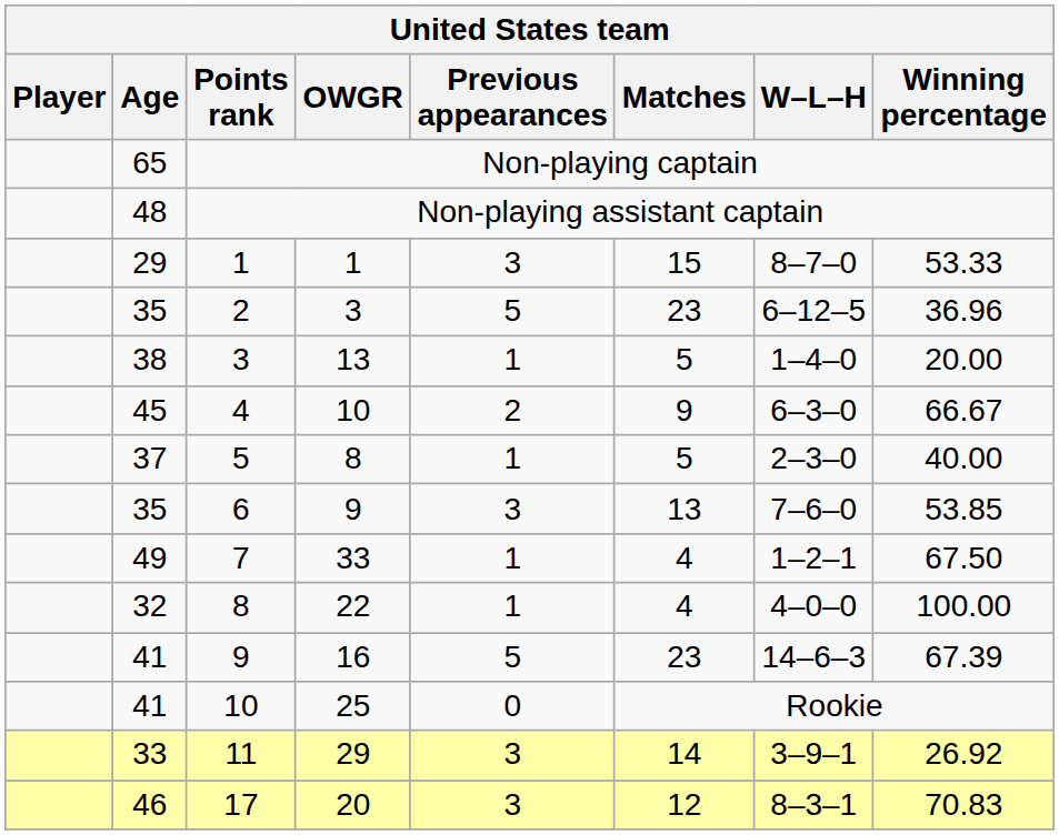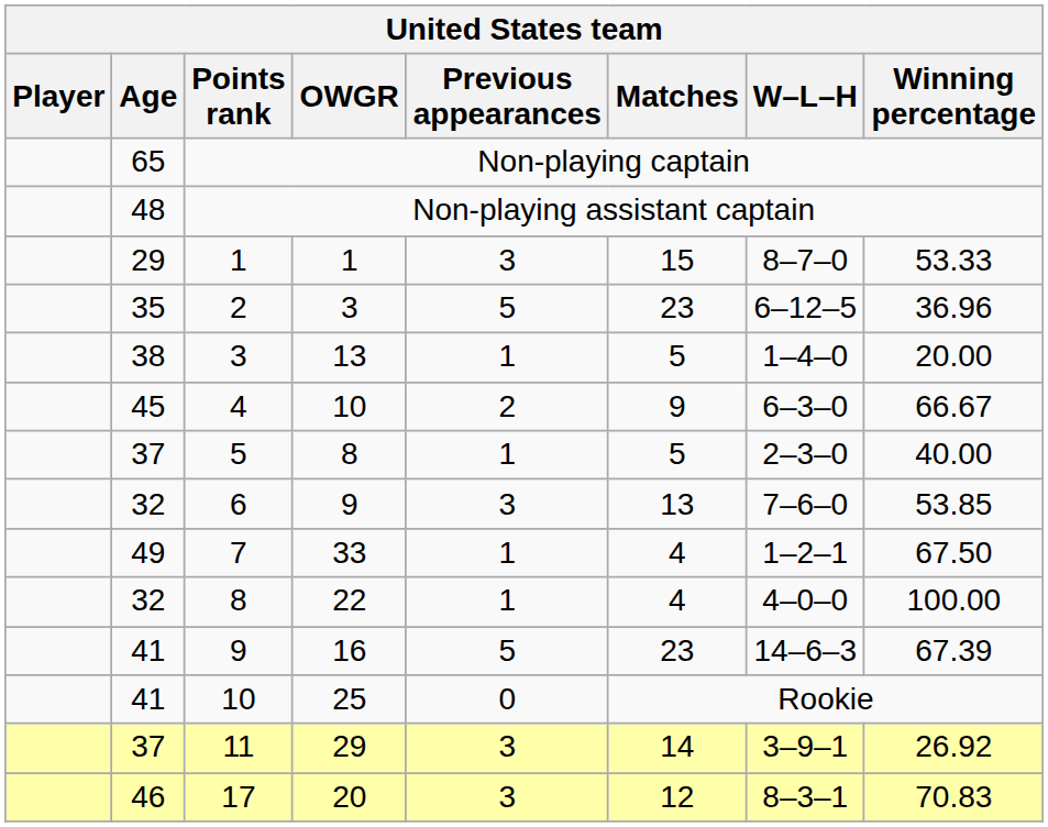6 | Age: 35 -> 32
11 | Age: 33 -> 37
